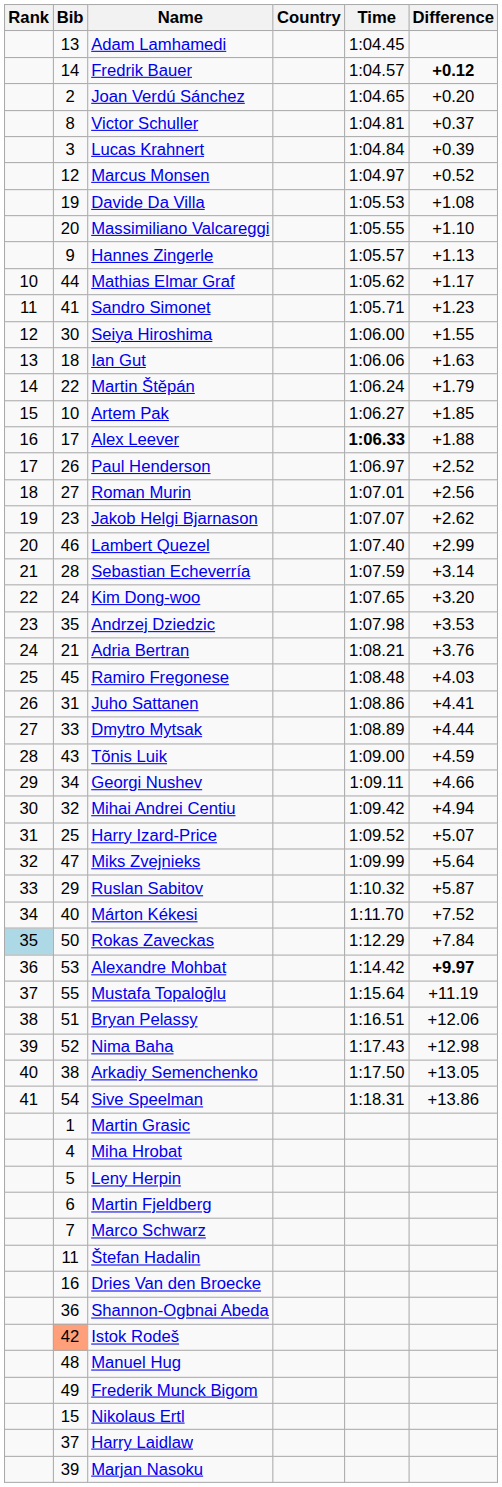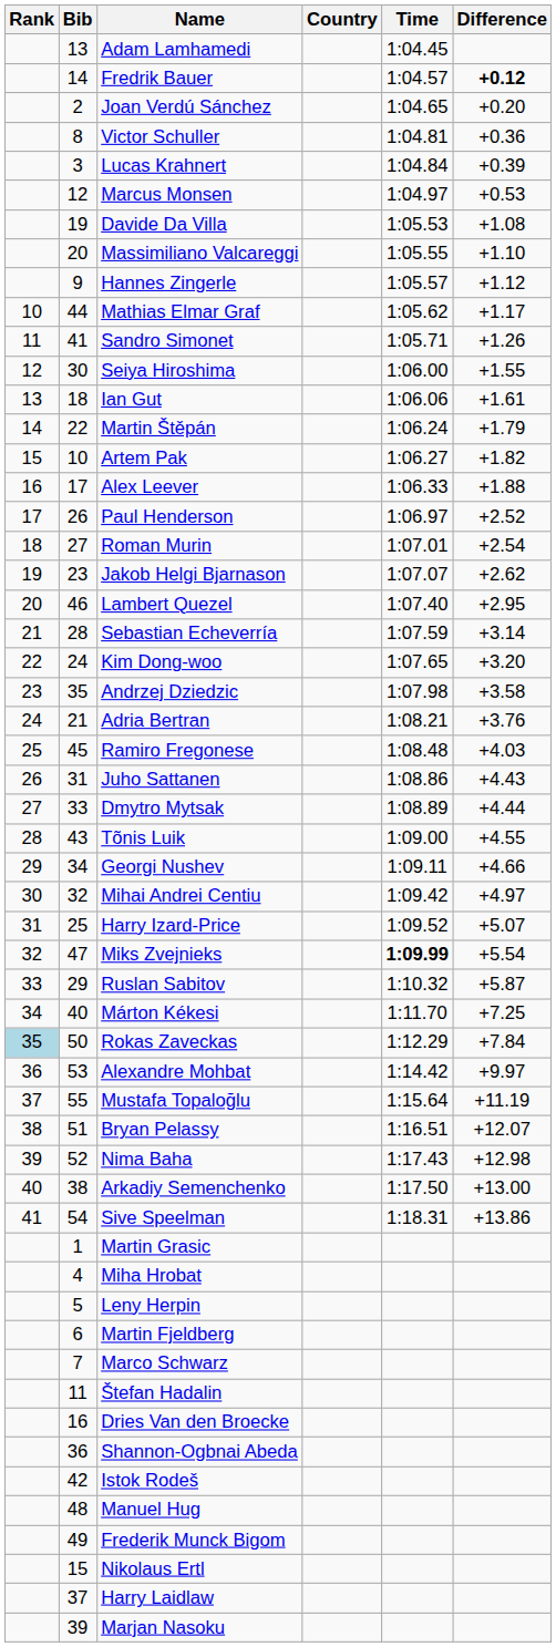Victor Schuller | Difference: +0.37 -> +0.36
Marcus Monsen | Difference: +0.52 -> +0.53
Hannes Zingerle | Difference: +1.13 -> +1.12
Sandro Simonet | Difference: +1.23 -> +1.26
Ian Gut | Difference: +1.63 -> +1.61
Artem Pak | Difference: +1.85 -> +1.82
Alex Leever | Time: bold -> normal
Roman Murin | Difference: +2.56 -> +2.54
Lambert Quezel | Difference: +2.99 -> +2.95
Andrzej Dziedzic | Difference: +3.53 -> +3.58
Juho Sattanen | Difference: +4.41 -> +4.43
Tõnis Luik | Difference: +4.59 -> +4.55
Mihai Andrei Centiu | Difference: +4.94 -> +4.97
Miks Zvejnieks | Time: normal -> bold
Miks Zvejnieks | Difference: +5.64 -> +5.54
Márton Kékesi | Difference: +7.52 -> +7.25
Alexandre Mohbat | Difference: bold -> normal
Bryan Pelassy | Difference: +12.06 -> +12.07
Arkadiy Semenchenko | Difference: +13.05 -> +13.00
Istok Rodeš | Bib: lightsalmon background -> no background
